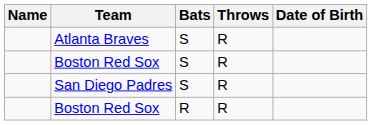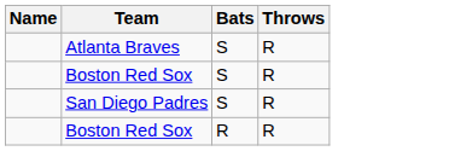- column: Date of Birth
